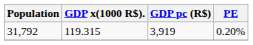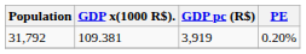31,792 | GDP x(1000 R$).: 119.315 -> 109.381
